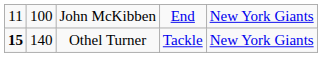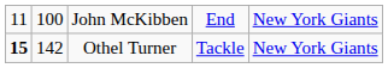Othel Turner | column 2: 140 -> 142
